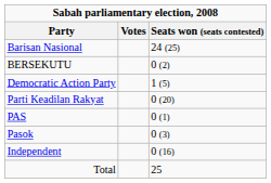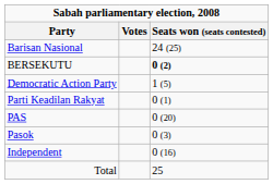BERSEKUTU | Seats won (seats contested): normal -> bold
Parti Keadilan Rakyat | Seats won (seats contested): 0 (20) -> 0 (1)
PAS | Seats won (seats contested): 0 (1) -> 0 (20)
